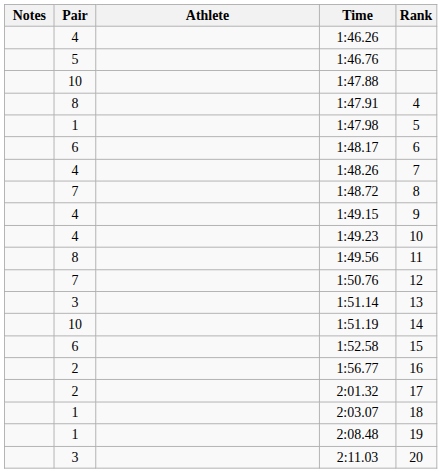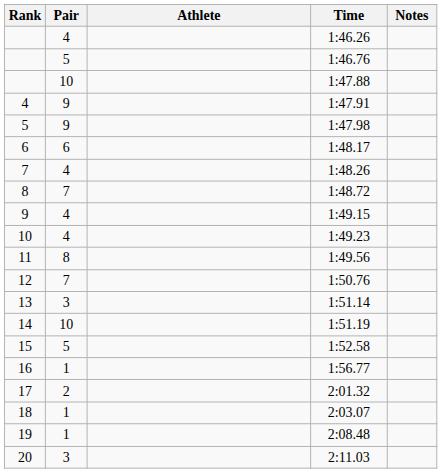columns swapped: Rank <-> Notes
1:47.91 | Pair: 8 -> 9
1:47.98 | Pair: 1 -> 9
1:52.58 | Pair: 6 -> 5
1:56.77 | Pair: 2 -> 1
